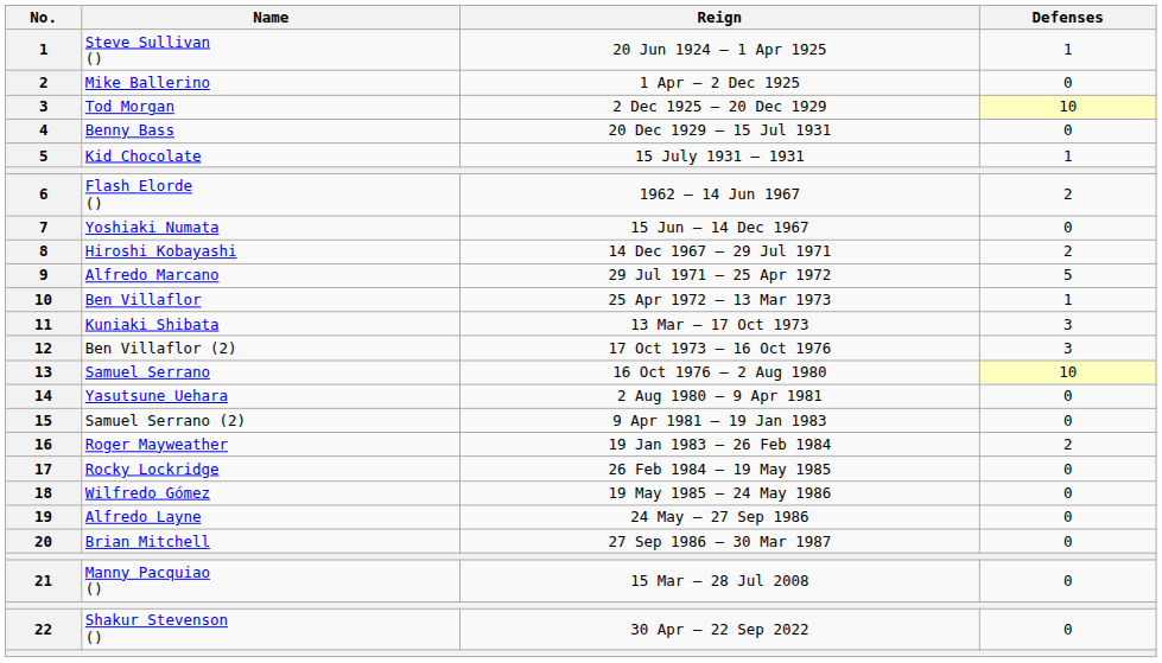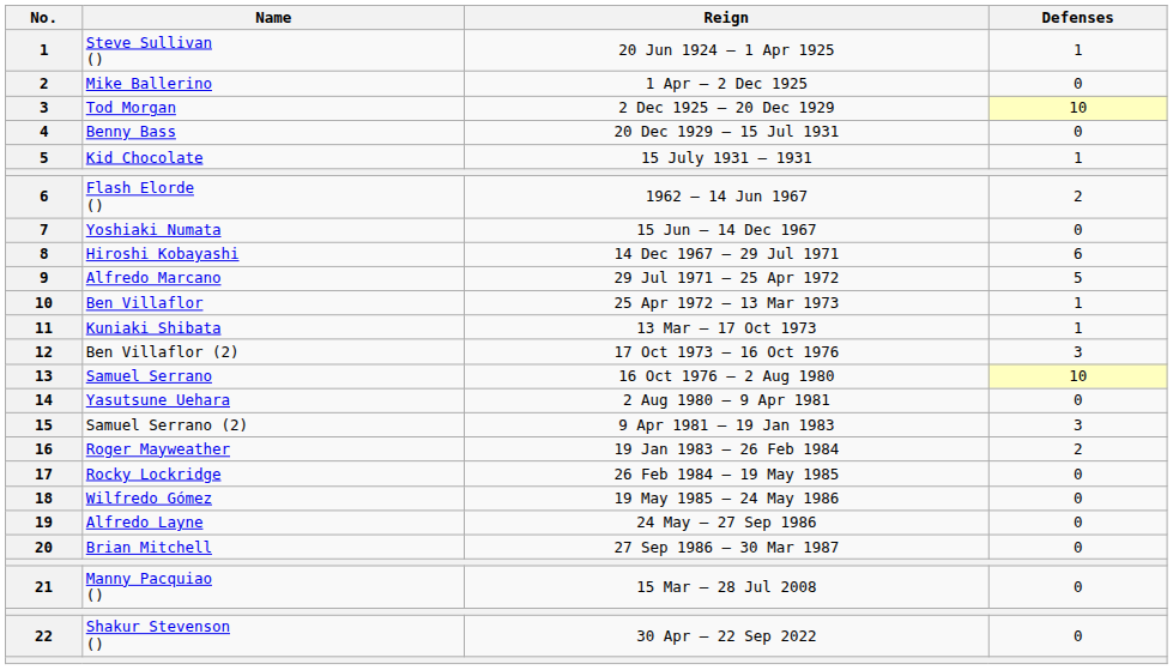Hiroshi Kobayashi | Defenses: 2 -> 6
Kuniaki Shibata | Defenses: 3 -> 1
Samuel Serrano (2) | Defenses: 0 -> 3
